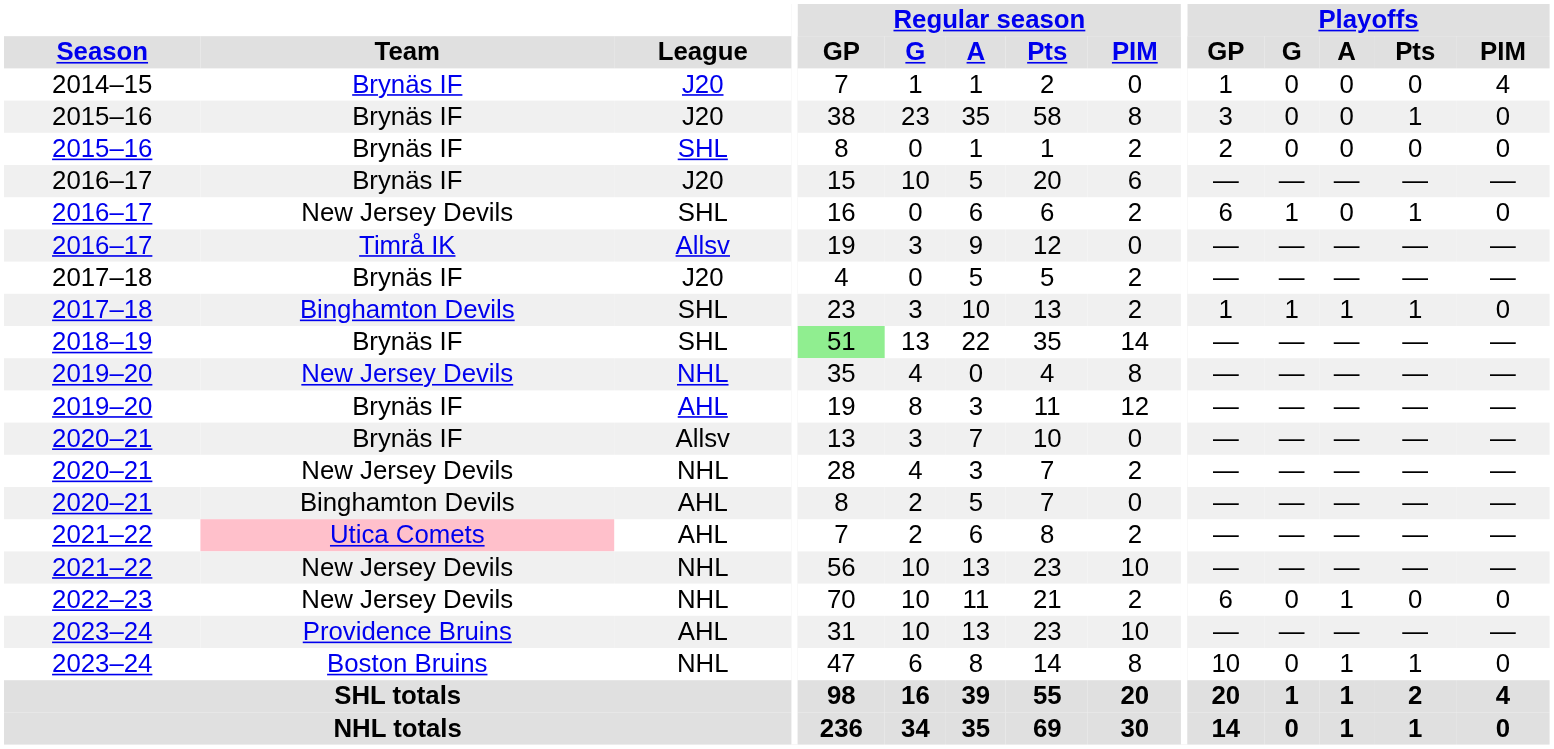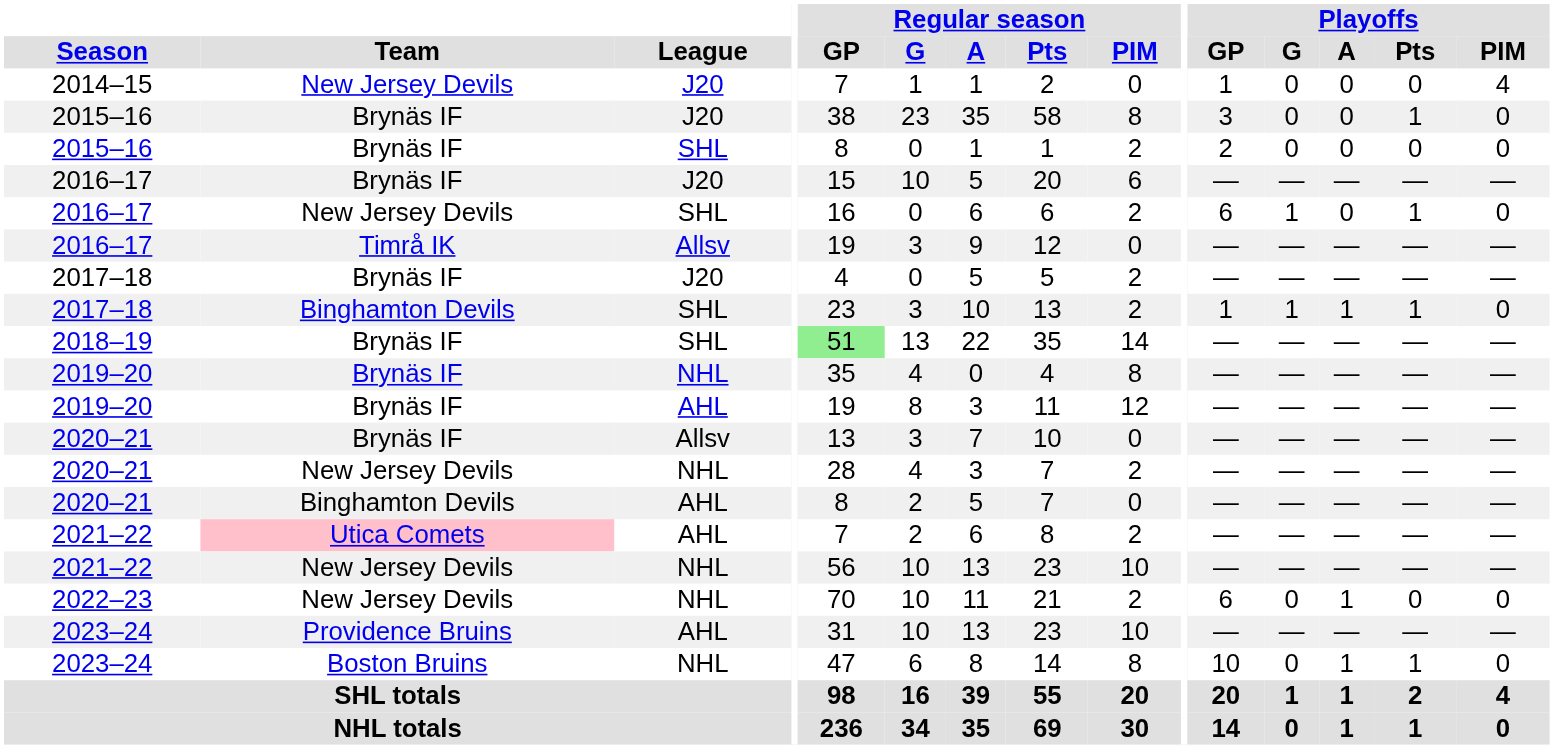2014–15 | Team: Brynäs IF -> New Jersey Devils
2019–20 / NHL | Team: New Jersey Devils -> Brynäs IF
